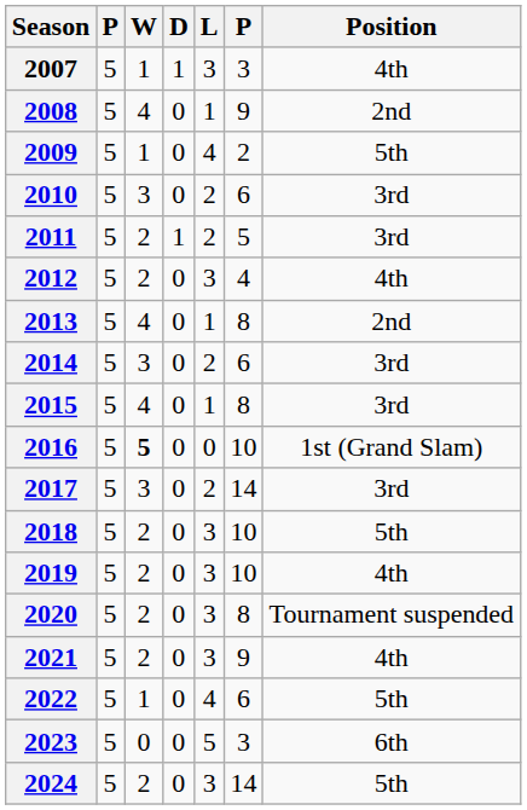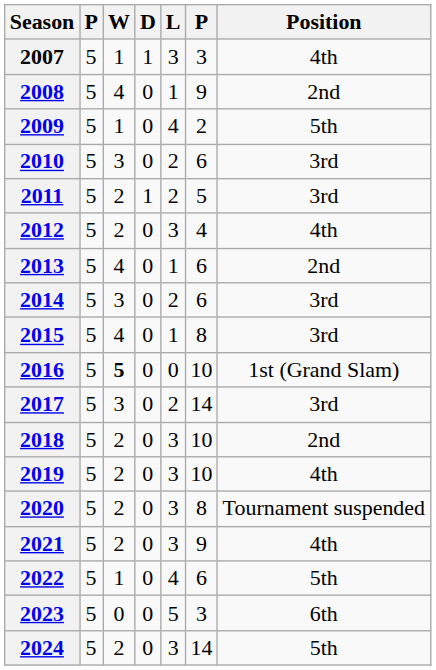2013 | column 6: 8 -> 6
2018 | Position: 5th -> 2nd
